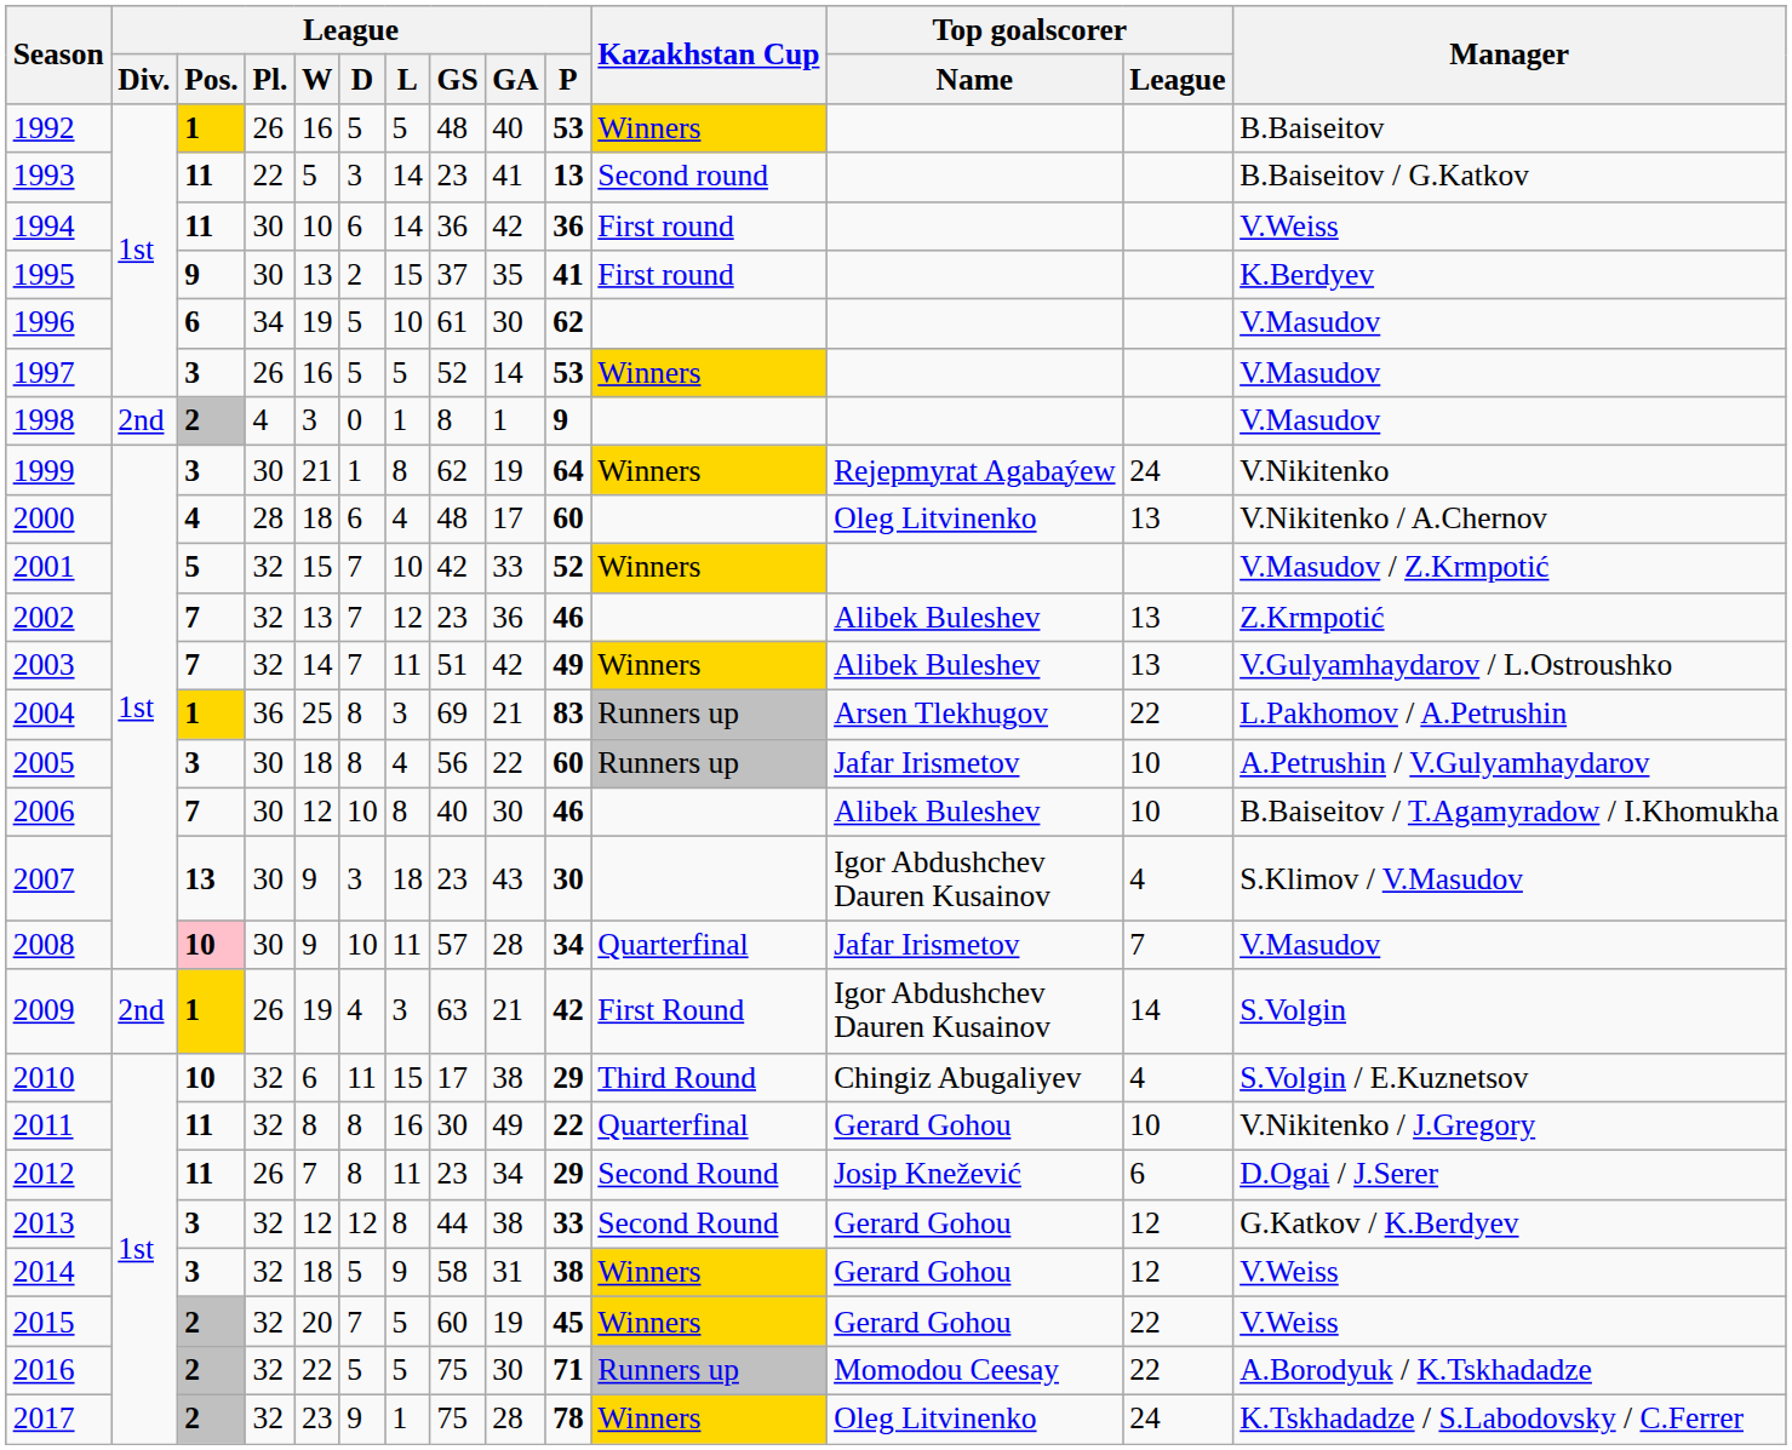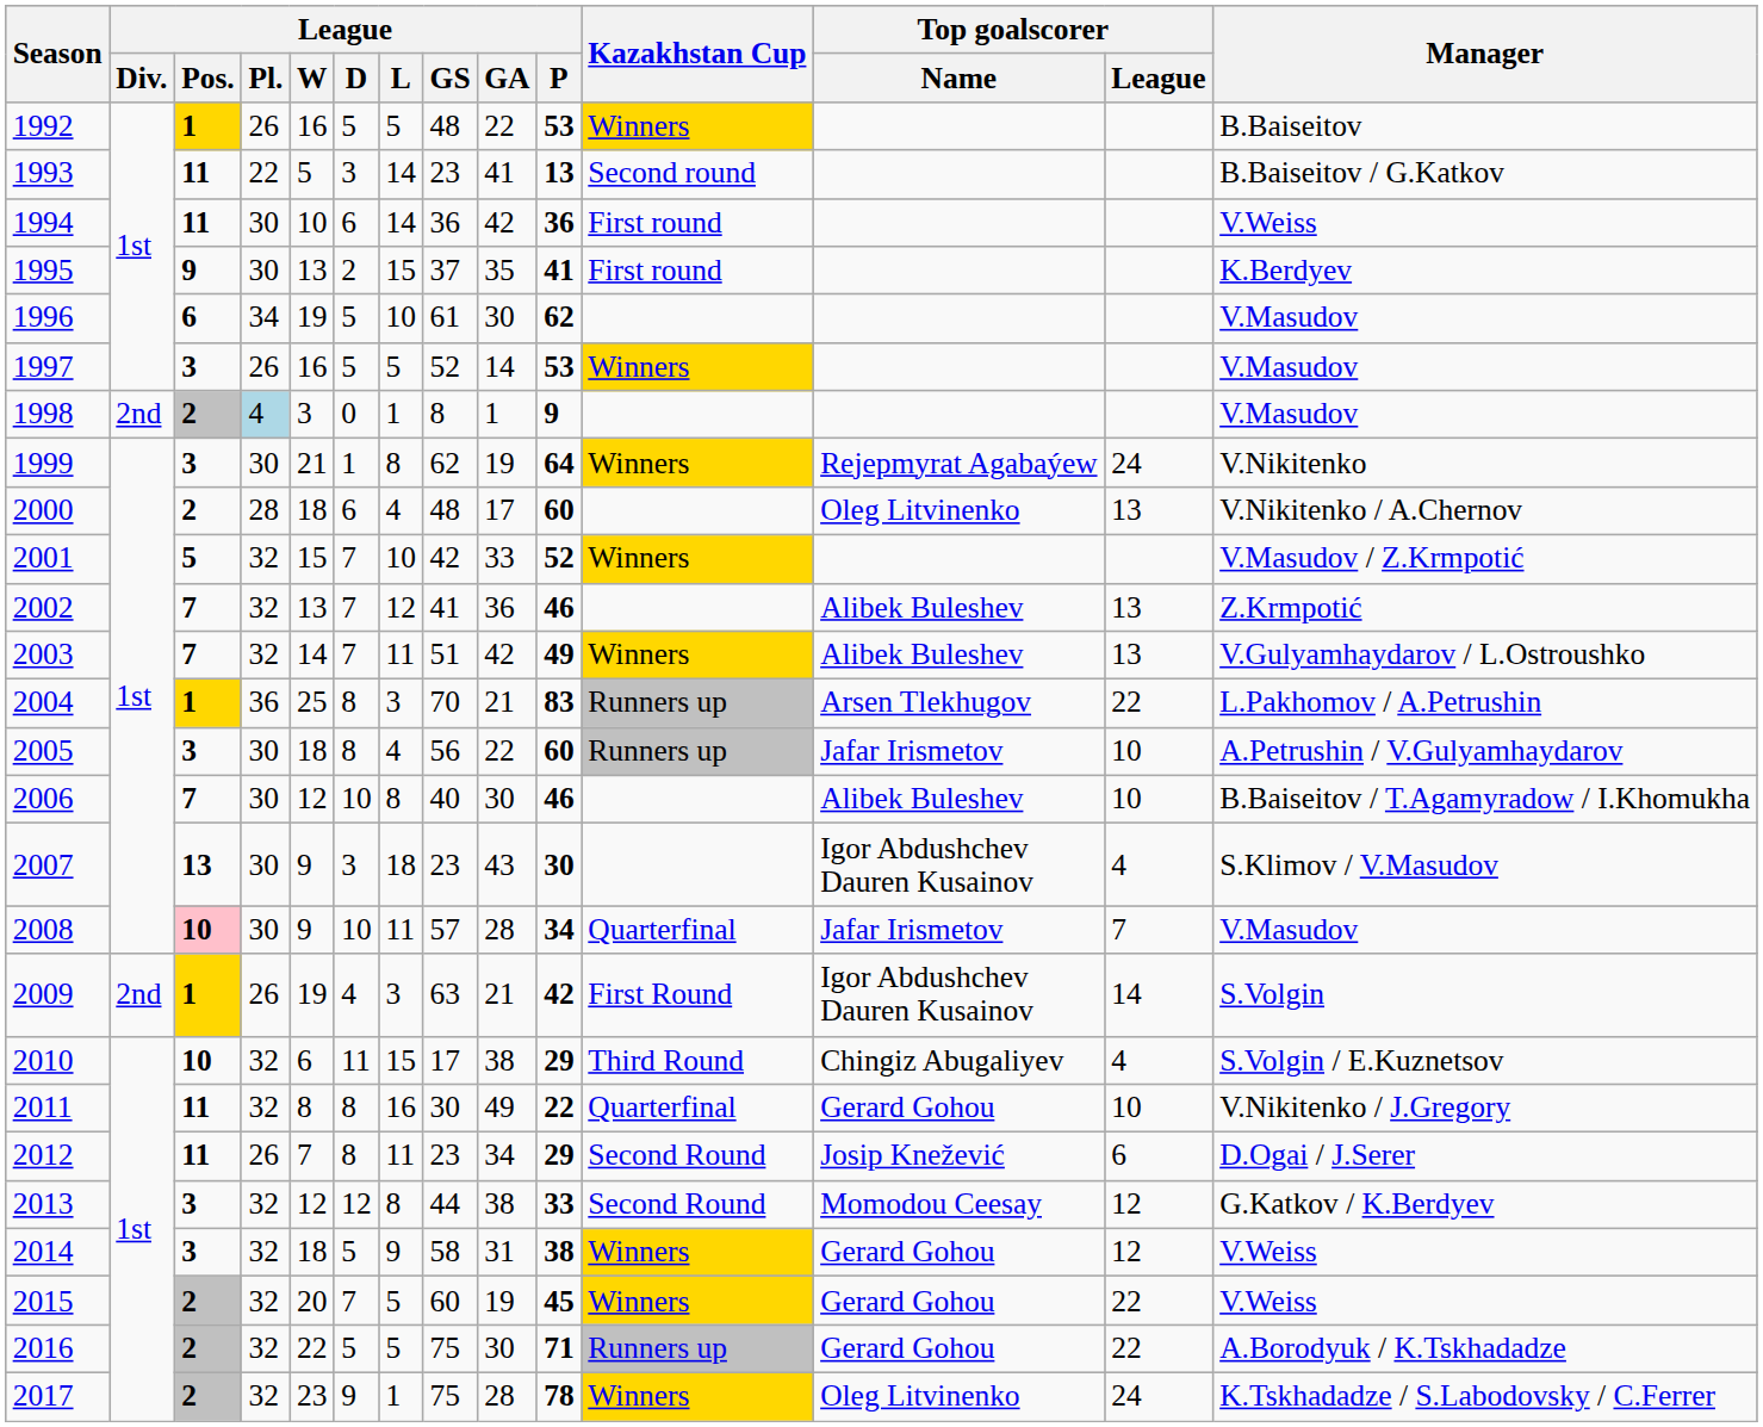1992 | League / GA: 40 -> 22
1998 | League / Pl.: no background -> lightblue background
2000 | League / Pos.: 4 -> 2
2002 | League / GS: 23 -> 41
2004 | League / GS: 69 -> 70
2013 | Top goalscorer / Name: Gerard Gohou -> Momodou Ceesay
2016 | Top goalscorer / Name: Momodou Ceesay -> Gerard Gohou
